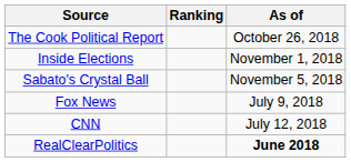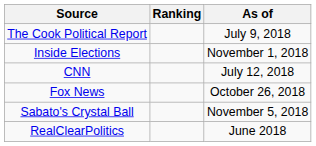The Cook Political Report | As of: October 26, 2018 -> July 9, 2018
rows swapped: Sabato's Crystal Ball <-> CNN
Fox News | As of: July 9, 2018 -> October 26, 2018
RealClearPolitics | As of: bold -> normal
